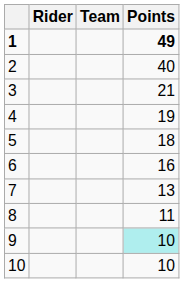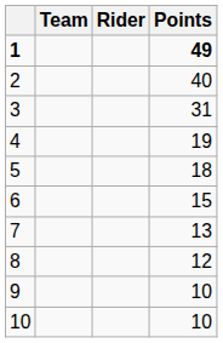columns swapped: Rider <-> Team
3 | Points: 21 -> 31
6 | Points: 16 -> 15
8 | Points: 11 -> 12
9 | Points: paleturquoise background -> no background
